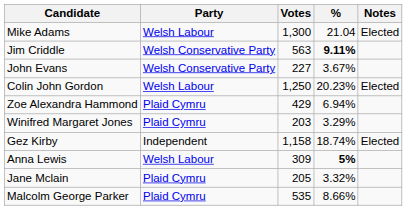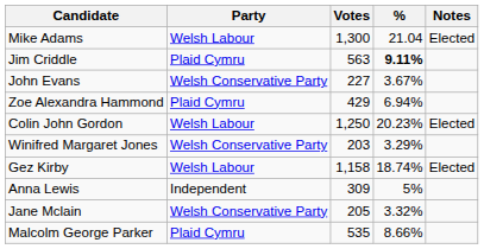Jim Criddle | Party: Welsh Conservative Party -> Plaid Cymru
rows swapped: Colin John Gordon <-> Zoe Alexandra Hammond
Winifred Margaret Jones | Party: Plaid Cymru -> Welsh Conservative Party
Gez Kirby | Party: Independent -> Welsh Labour
Anna Lewis | Party: Welsh Labour -> Independent
Anna Lewis | %: bold -> normal
Jane Mclain | Party: Plaid Cymru -> Welsh Conservative Party
